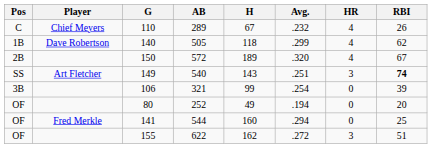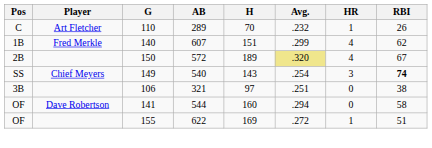110 | Player: Chief Meyers -> Art Fletcher
110 | H: 67 -> 70
110 | HR: 4 -> 1
140 | Player: Dave Robertson -> Fred Merkle
140 | AB: 505 -> 607
140 | H: 118 -> 151
150 | Avg.: no background -> khaki background
149 | Player: Art Fletcher -> Chief Meyers
149 | Avg.: .251 -> .254
106 | H: 99 -> 97
106 | Avg.: .254 -> .251
106 | RBI: 39 -> 38
- row: OF | 80 | 252 | 49 | .194 | 0 | 20
141 | Player: Fred Merkle -> Dave Robertson
141 | RBI: 25 -> 58
155 | H: 162 -> 169
155 | HR: 3 -> 1
